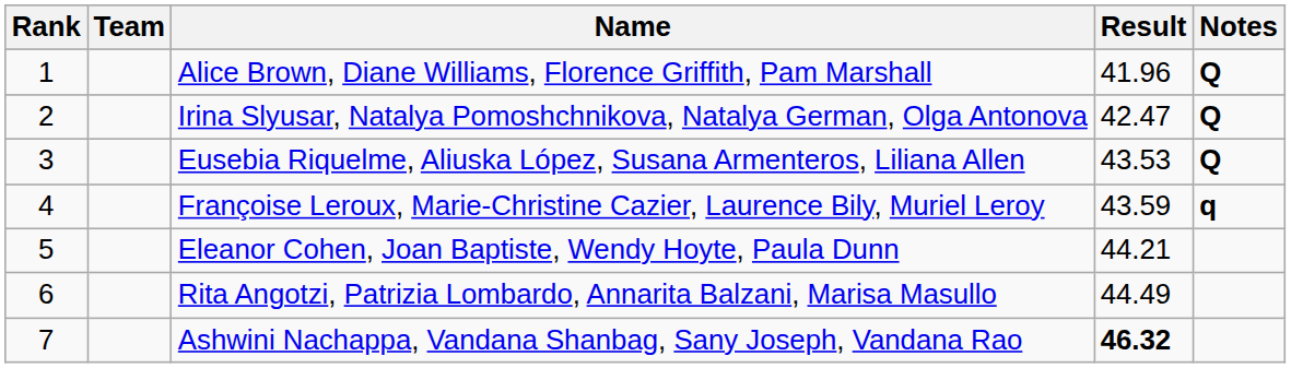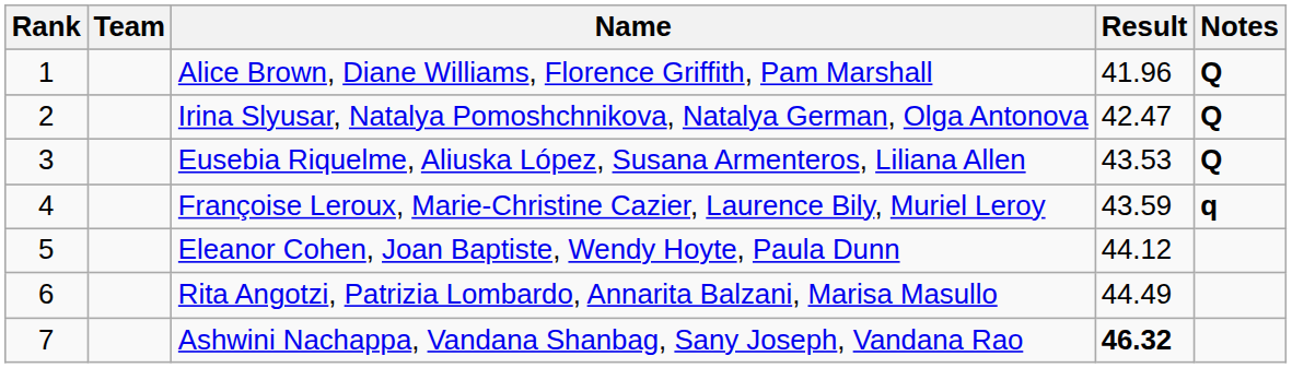Eleanor Cohen, Joan Baptiste, Wendy Hoyte, Paula Dunn | Result: 44.21 -> 44.12
